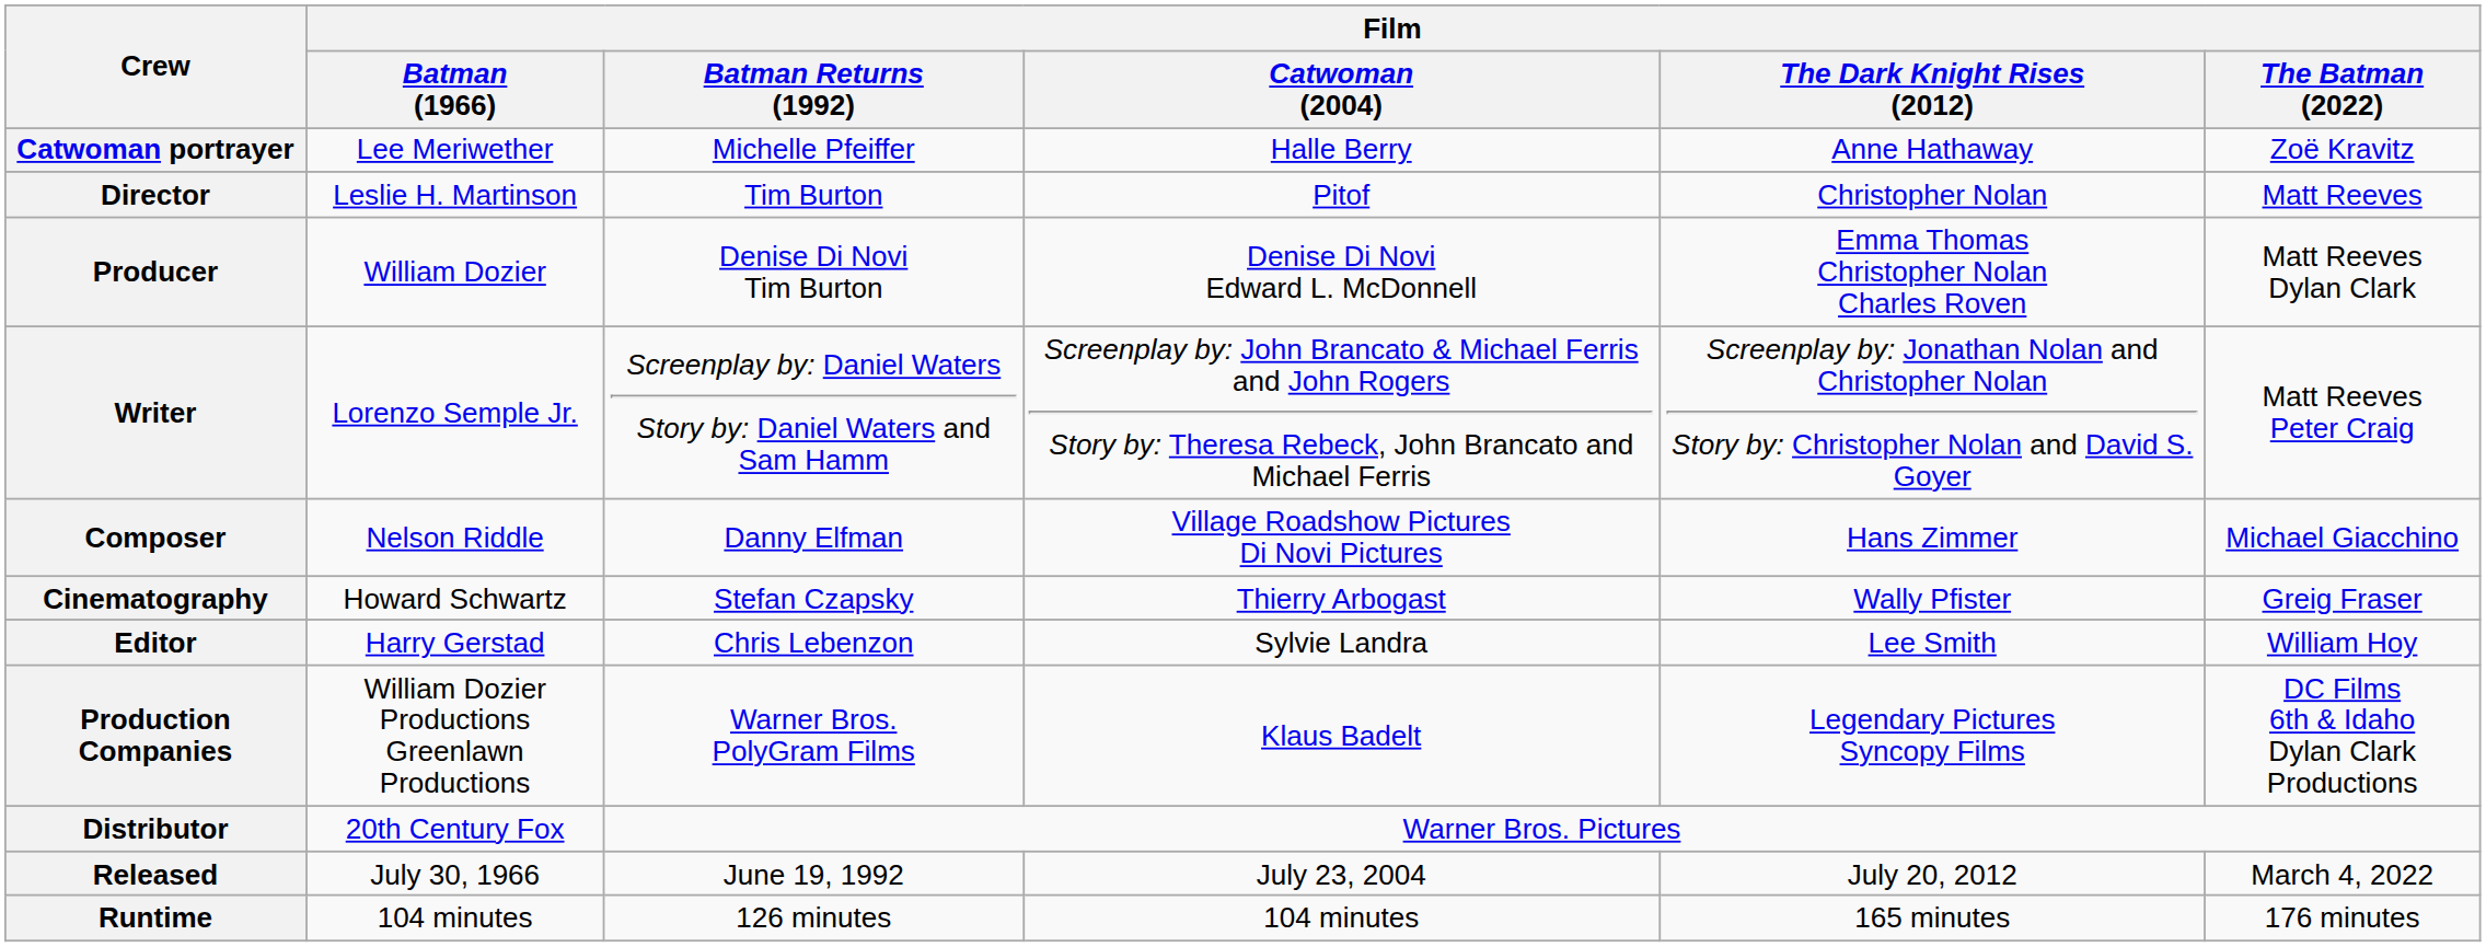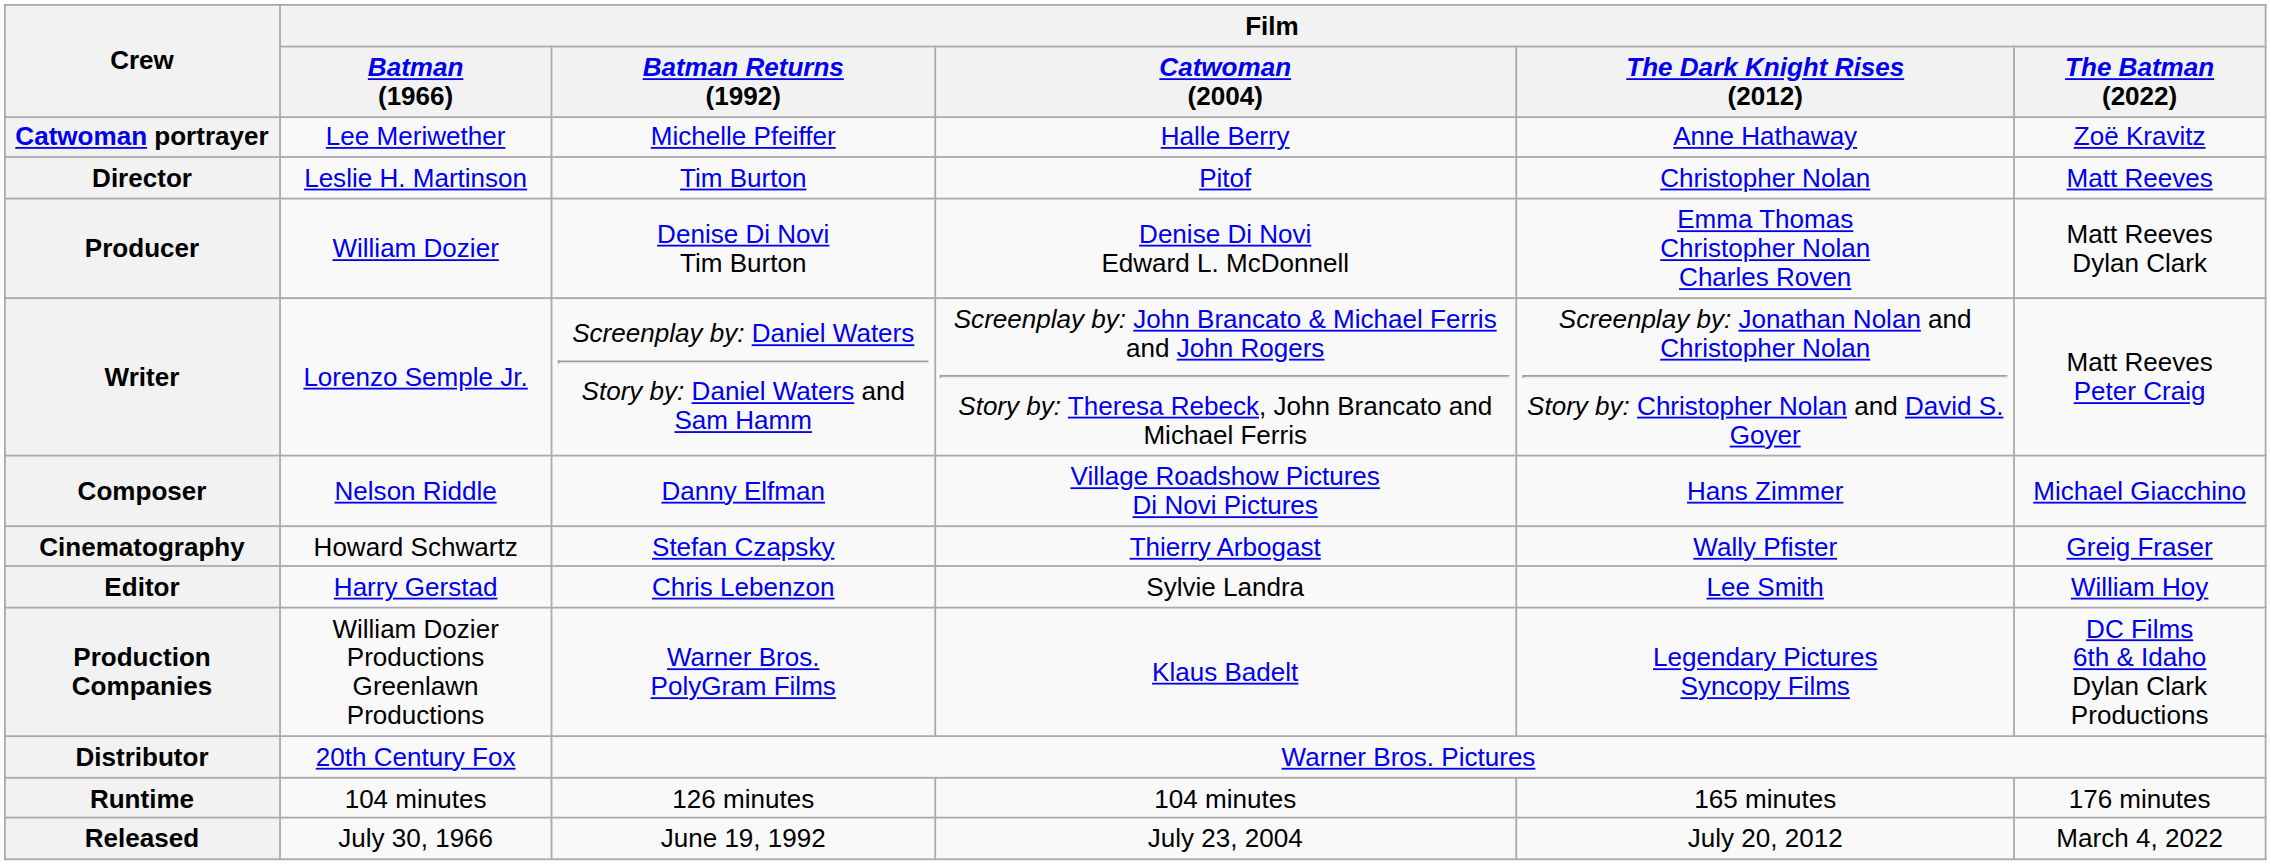rows swapped: Released <-> Runtime
